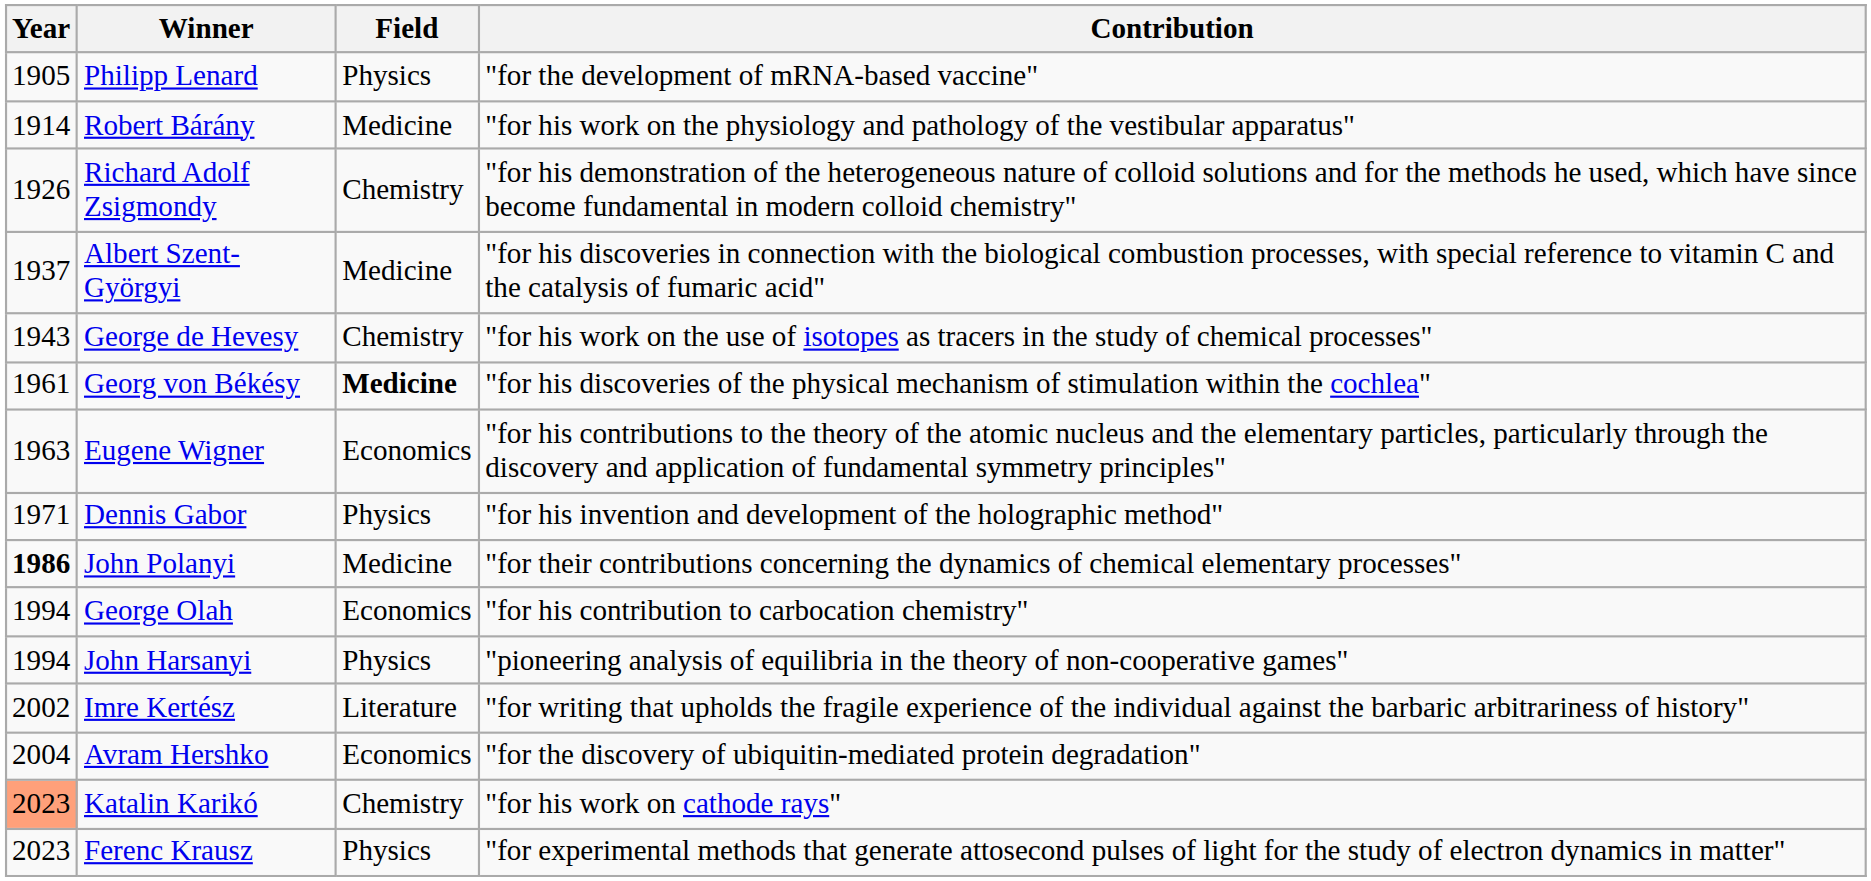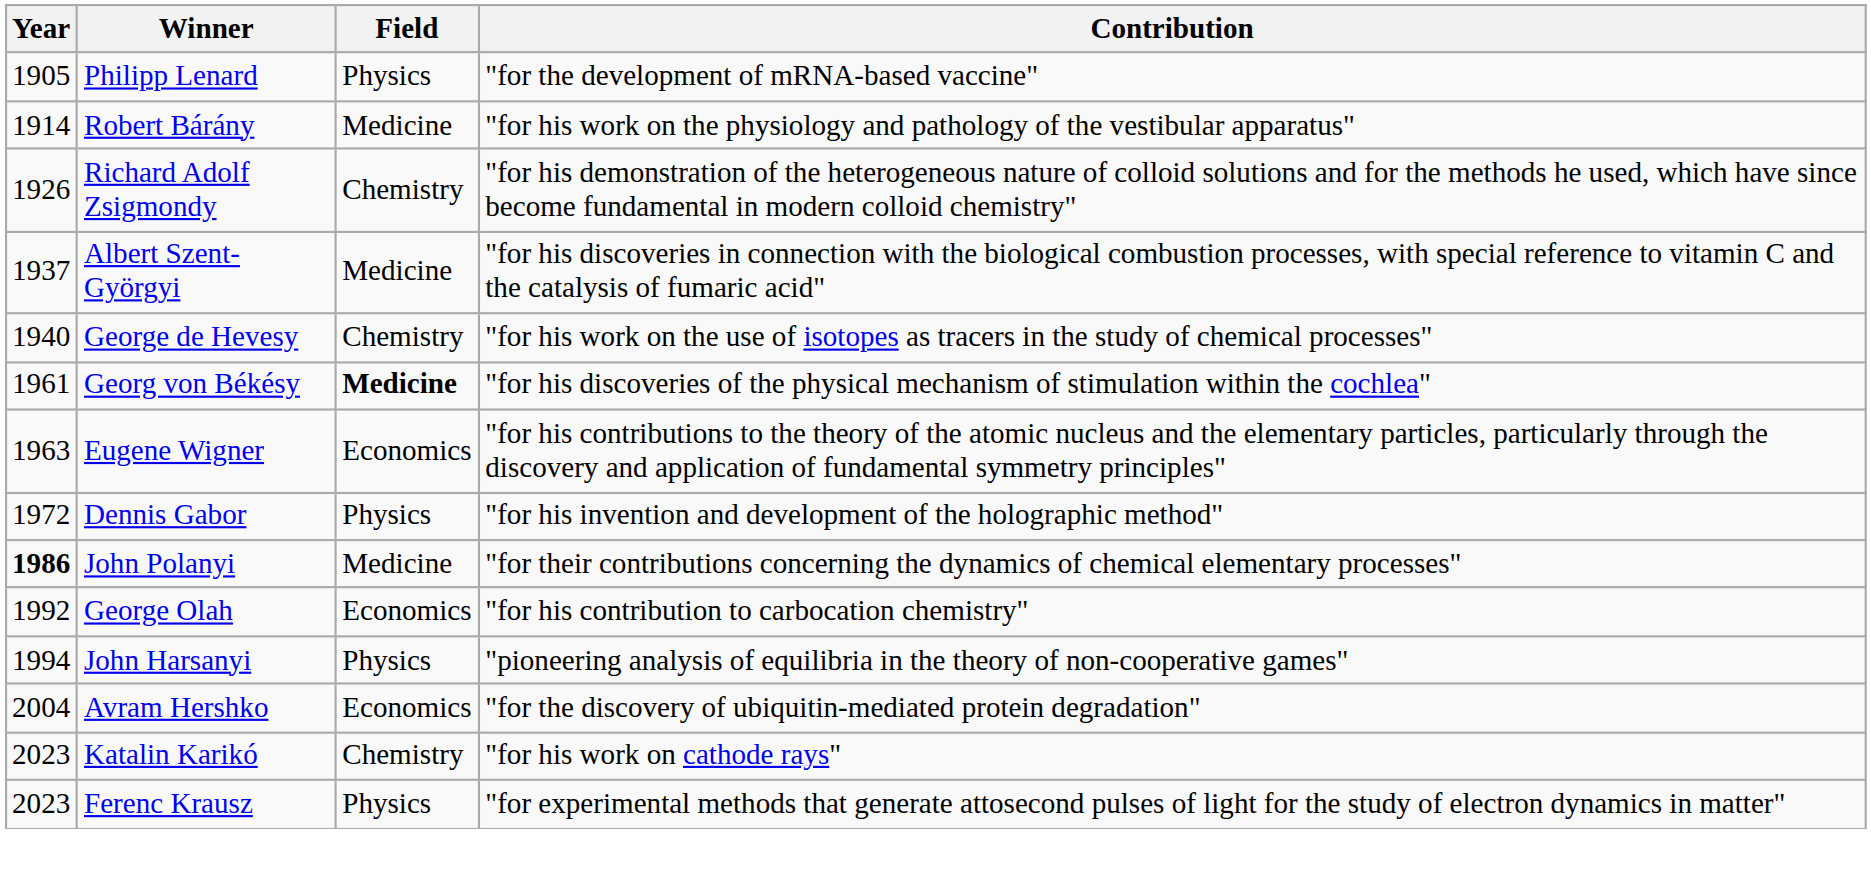George de Hevesy | Year: 1943 -> 1940
Dennis Gabor | Year: 1971 -> 1972
George Olah | Year: 1994 -> 1992
- row: 2002 | Imre Kertész | Literature | "for writing that upholds the fragile experience of the individual against the barbaric arbitrariness of history"
Katalin Karikó | Year: lightsalmon background -> no background
